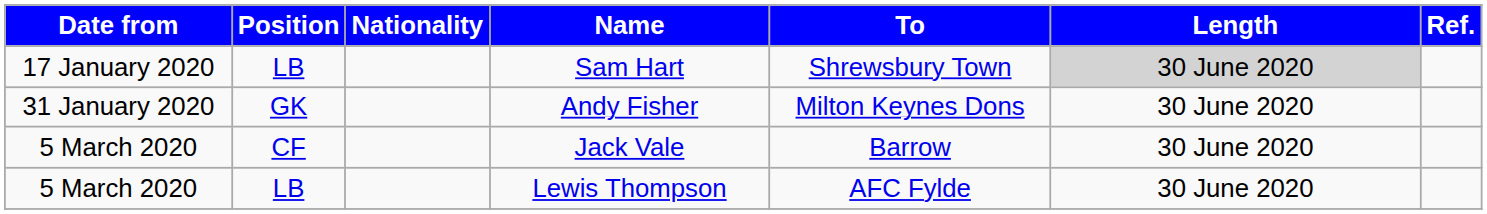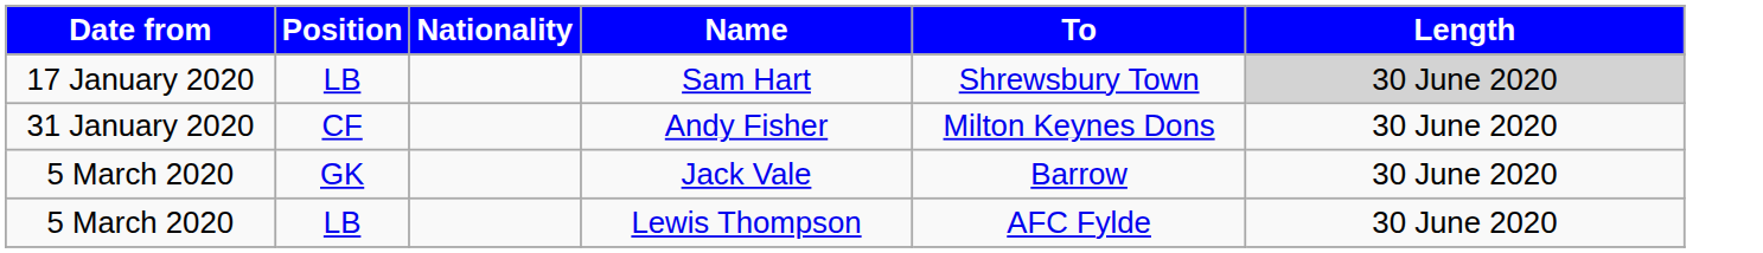- column: Ref.
Andy Fisher | Position: GK -> CF
Jack Vale | Position: CF -> GK
